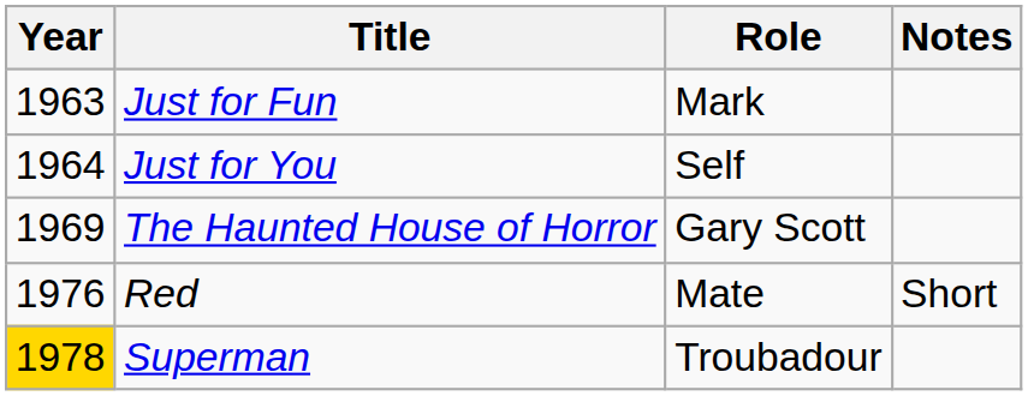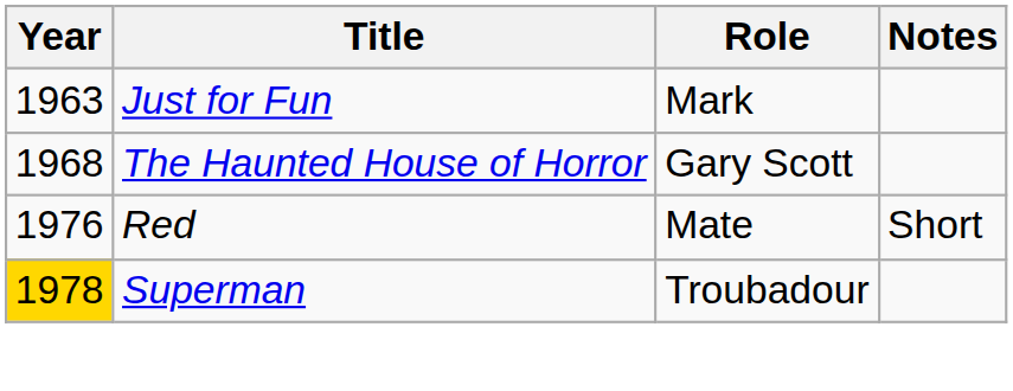- row: 1964 | Just for You | Self
The Haunted House of Horror | Year: 1969 -> 1968
